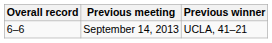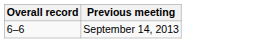- column: Previous winner | UCLA, 41–21
